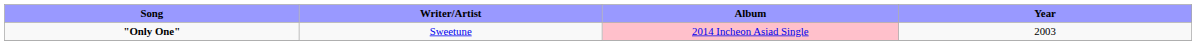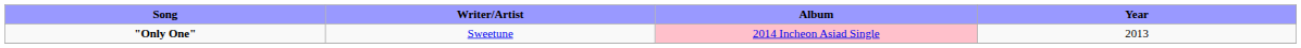"Only One" | Year: 2003 -> 2013
